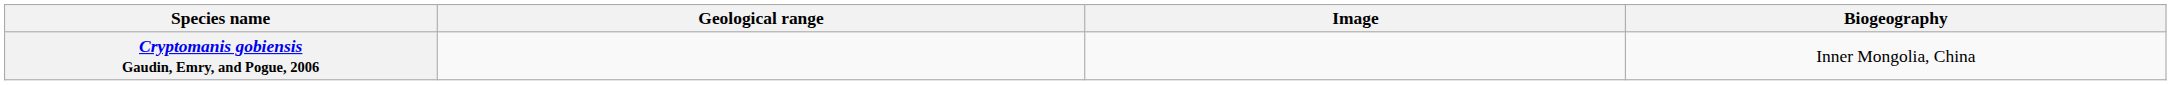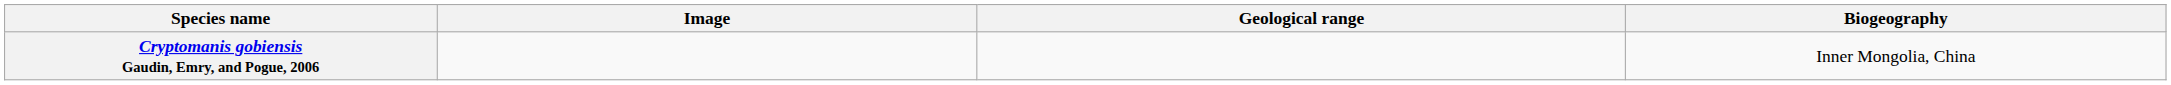columns swapped: Image <-> Geological range
